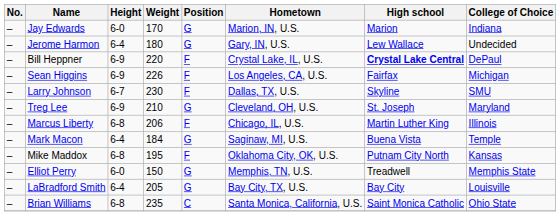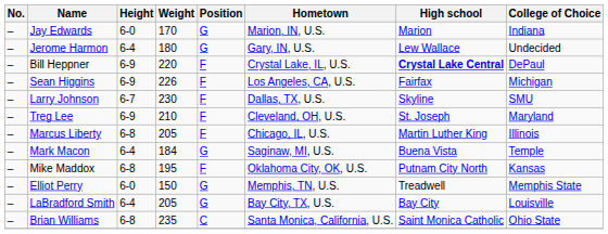Treg Lee | Position: G -> F
Marcus Liberty | Weight: 206 -> 205
